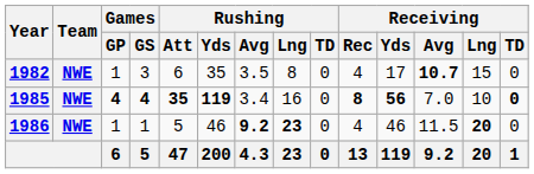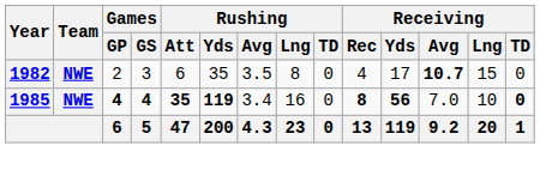1982 | Games / GP: 1 -> 2
- row: 1986 | NWE | 1 | 1 | 5 | 46 | 9.2 | 23 | 0 | 4 | 46 | 11.5 | 20 | 0
